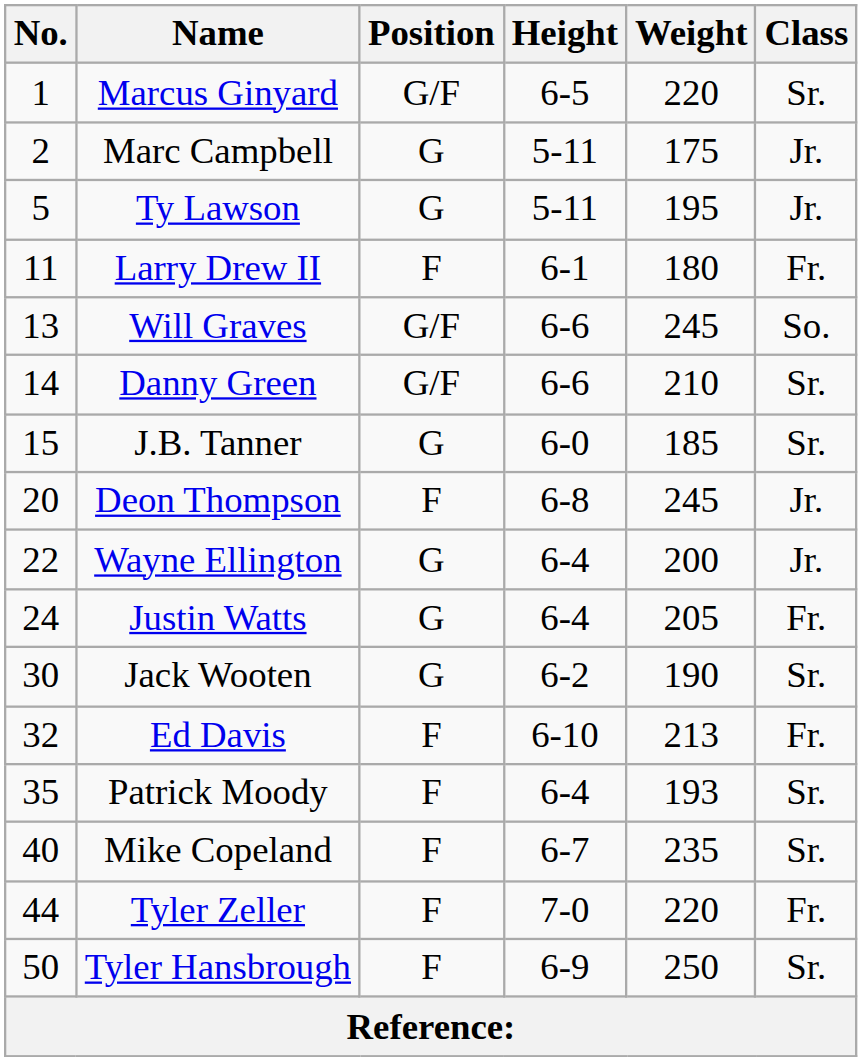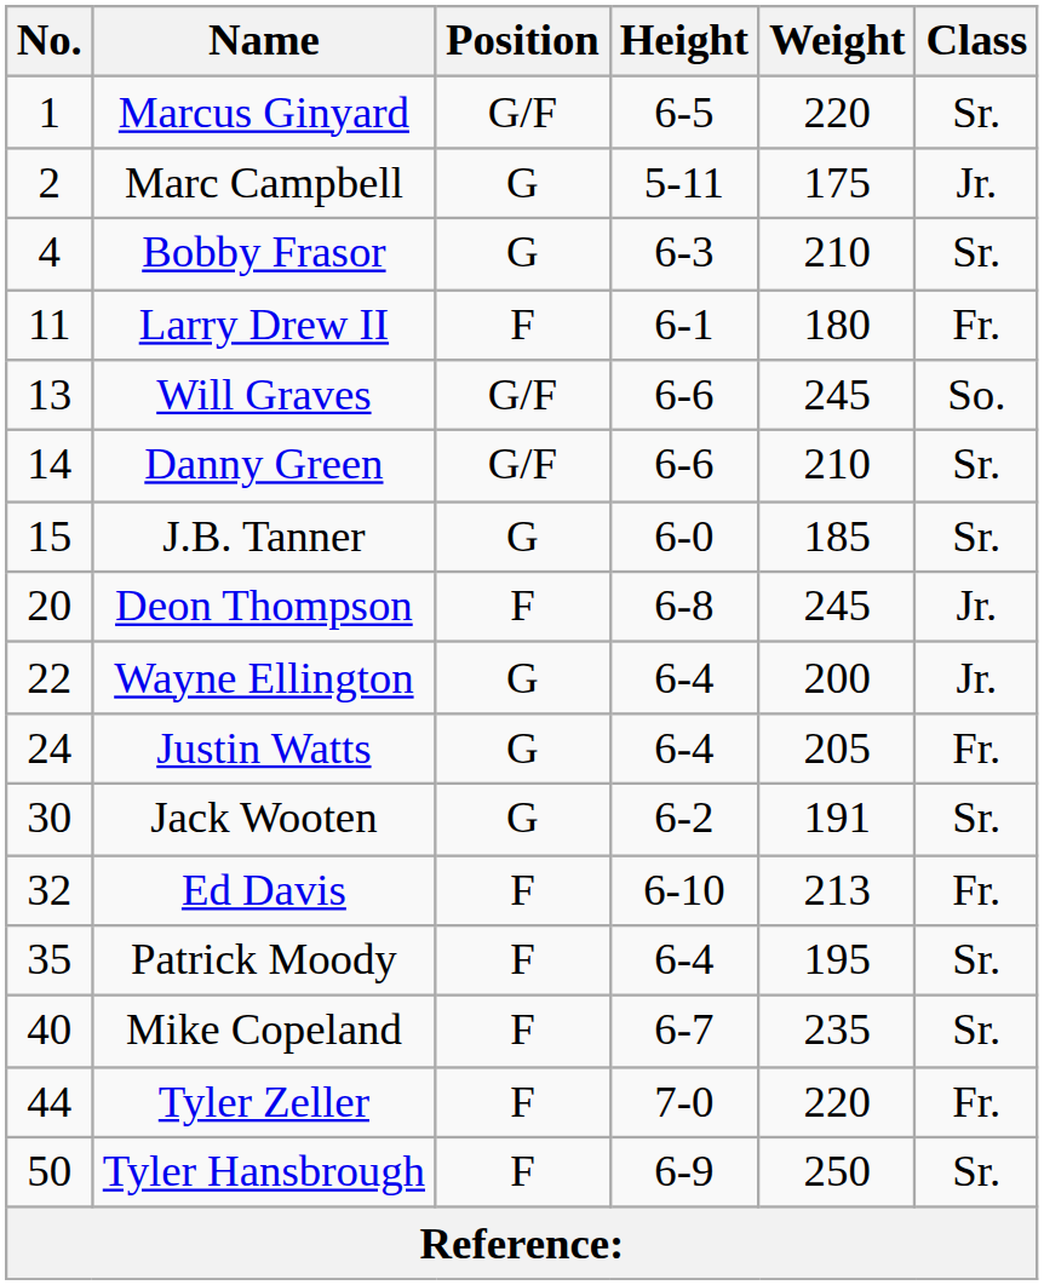+ row: 4 | Bobby Frasor | G | 6-3 | 210 | Sr.
- row: 5 | Ty Lawson | G | 5-11 | 195 | Jr.
Jack Wooten | Weight: 190 -> 191
Patrick Moody | Weight: 193 -> 195
